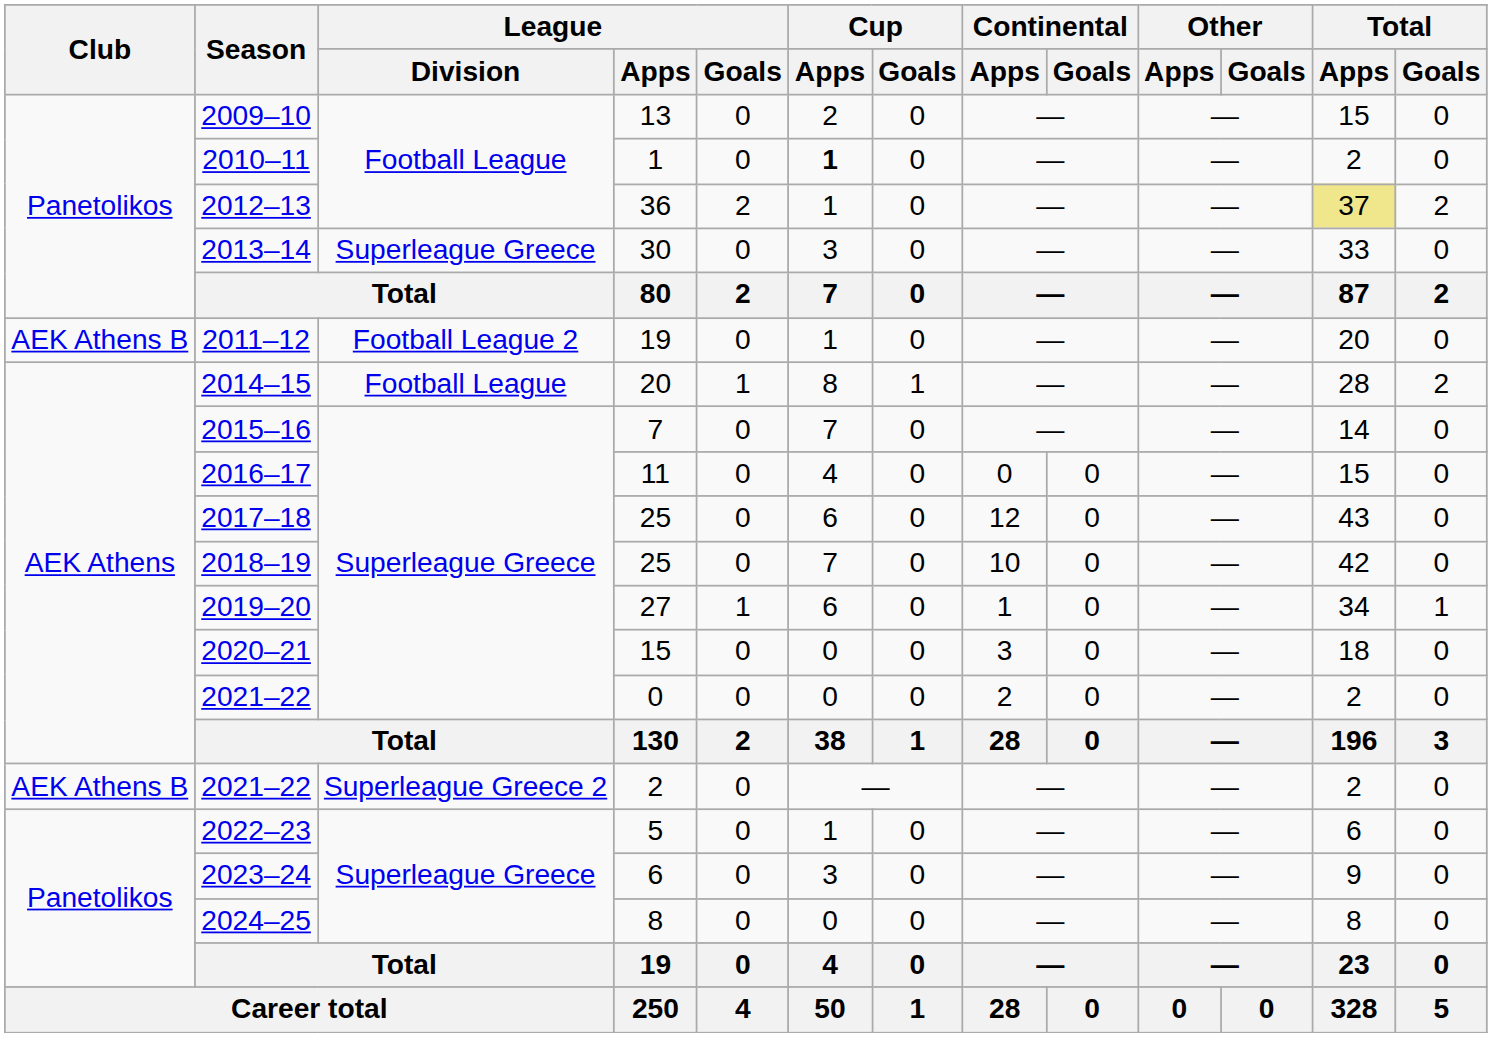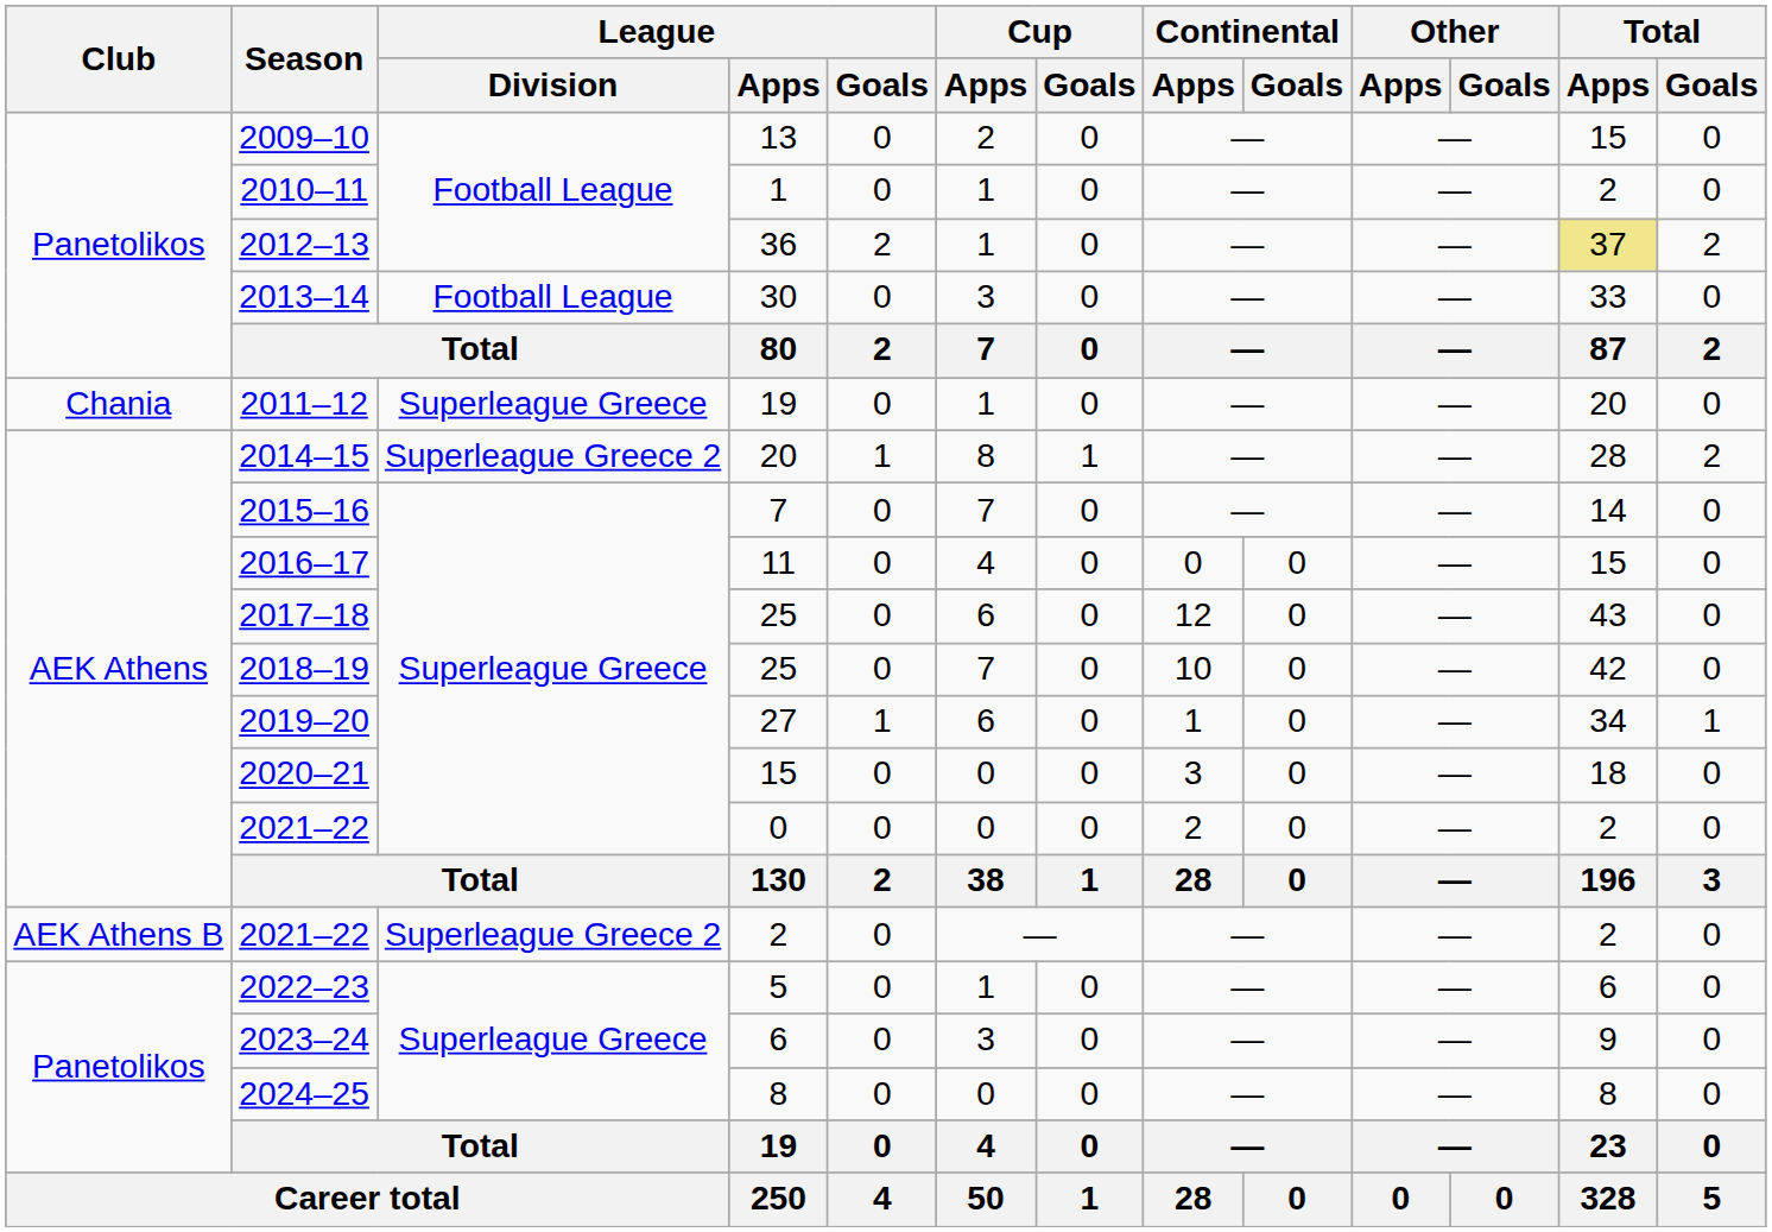2010–11 | Cup / Apps: bold -> normal
2013–14 | League / Division: Superleague Greece -> Football League
2011–12 | Club: AEK Athens B -> Chania
2011–12 | League / Division: Football League 2 -> Superleague Greece
2014–15 | League / Division: Football League -> Superleague Greece 2
